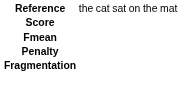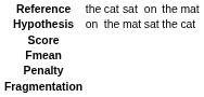+ row: Hypothesis | on | the | mat | sat | the | cat
